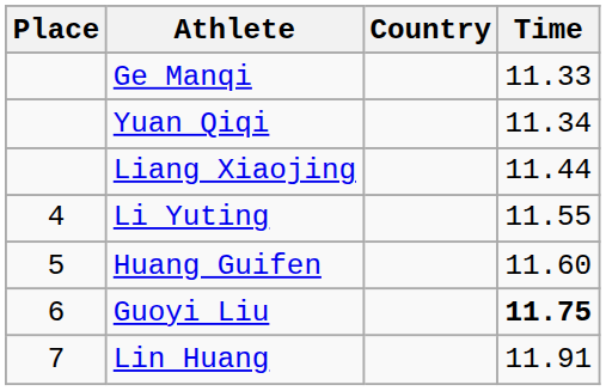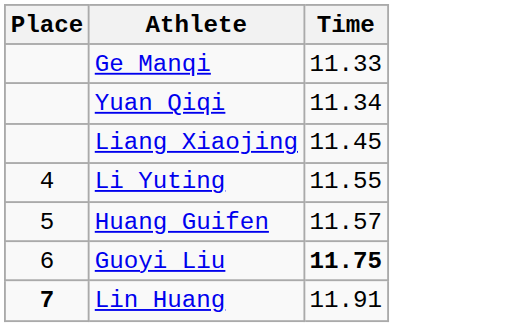- column: Country
Liang Xiaojing | Time: 11.44 -> 11.45
Huang Guifen | Time: 11.60 -> 11.57
Lin Huang | Place: normal -> bold
